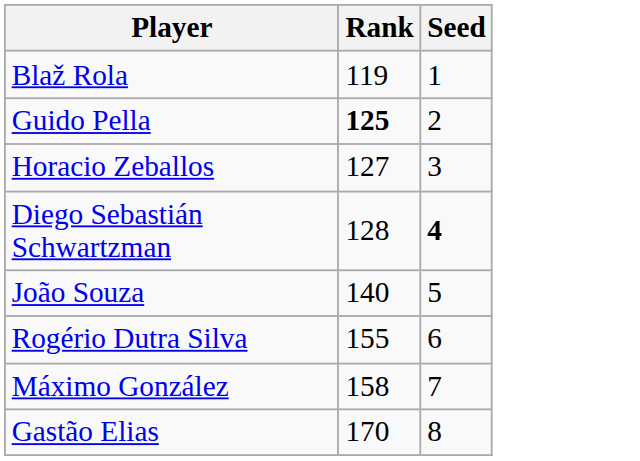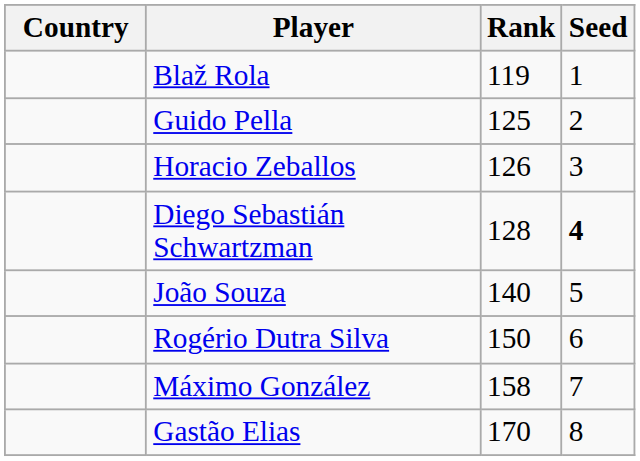+ column: Country
Guido Pella | Rank: bold -> normal
Horacio Zeballos | Rank: 127 -> 126
Rogério Dutra Silva | Rank: 155 -> 150
